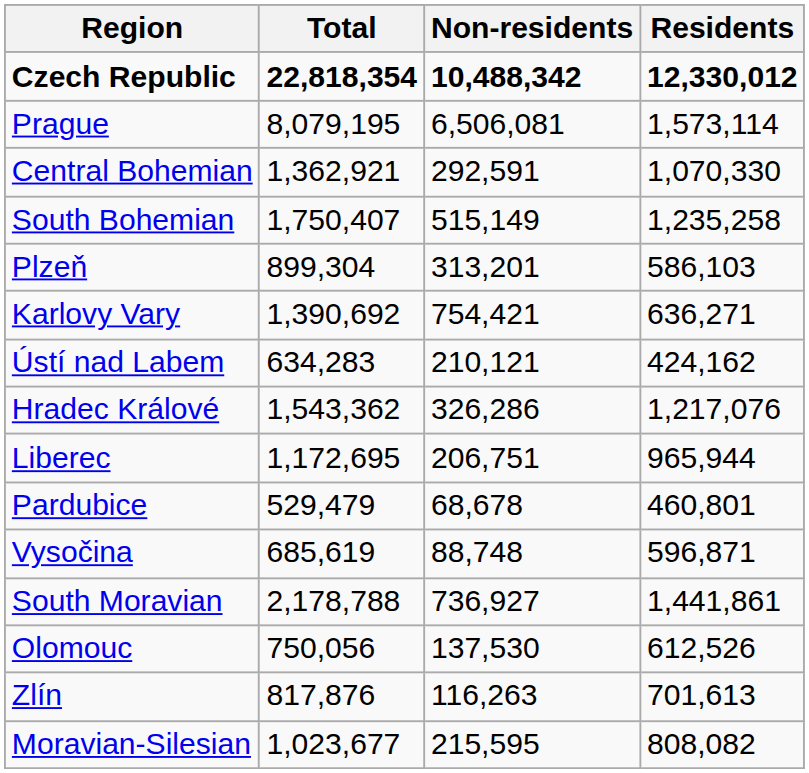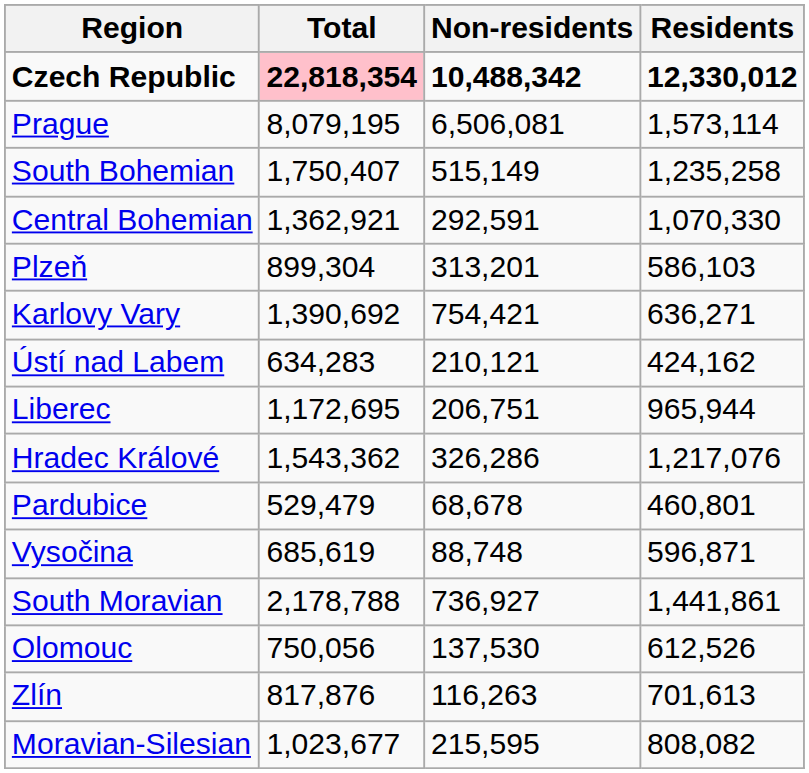Czech Republic | Total: no background -> pink background
rows swapped: Central Bohemian <-> South Bohemian
rows swapped: Liberec <-> Hradec Králové
